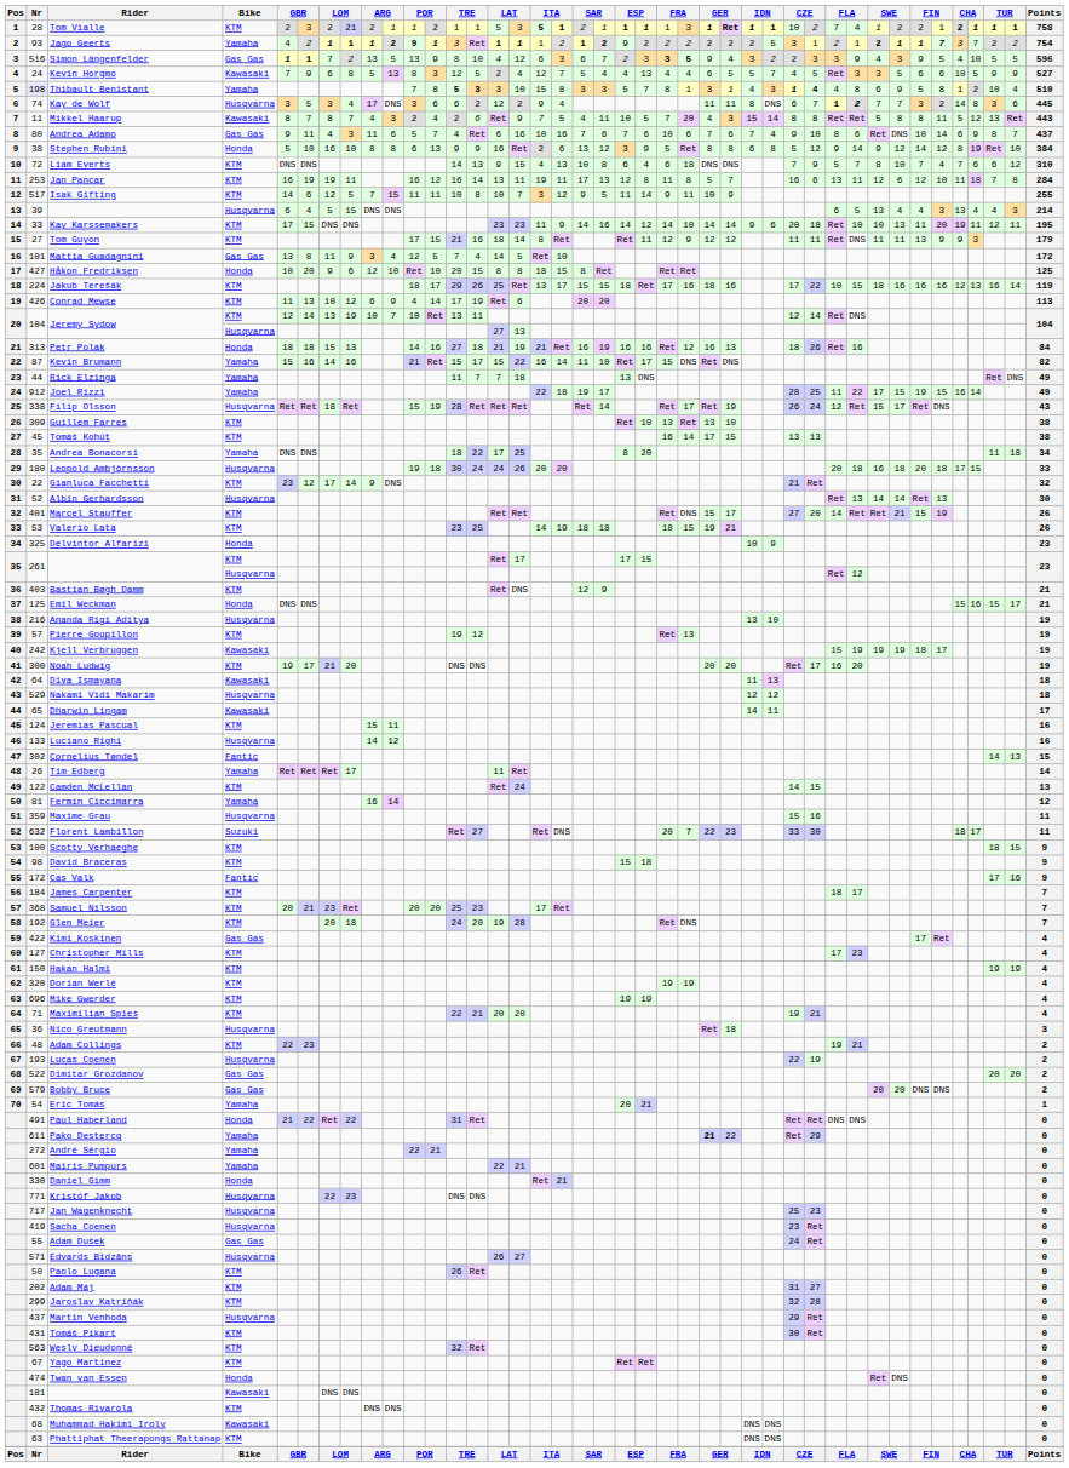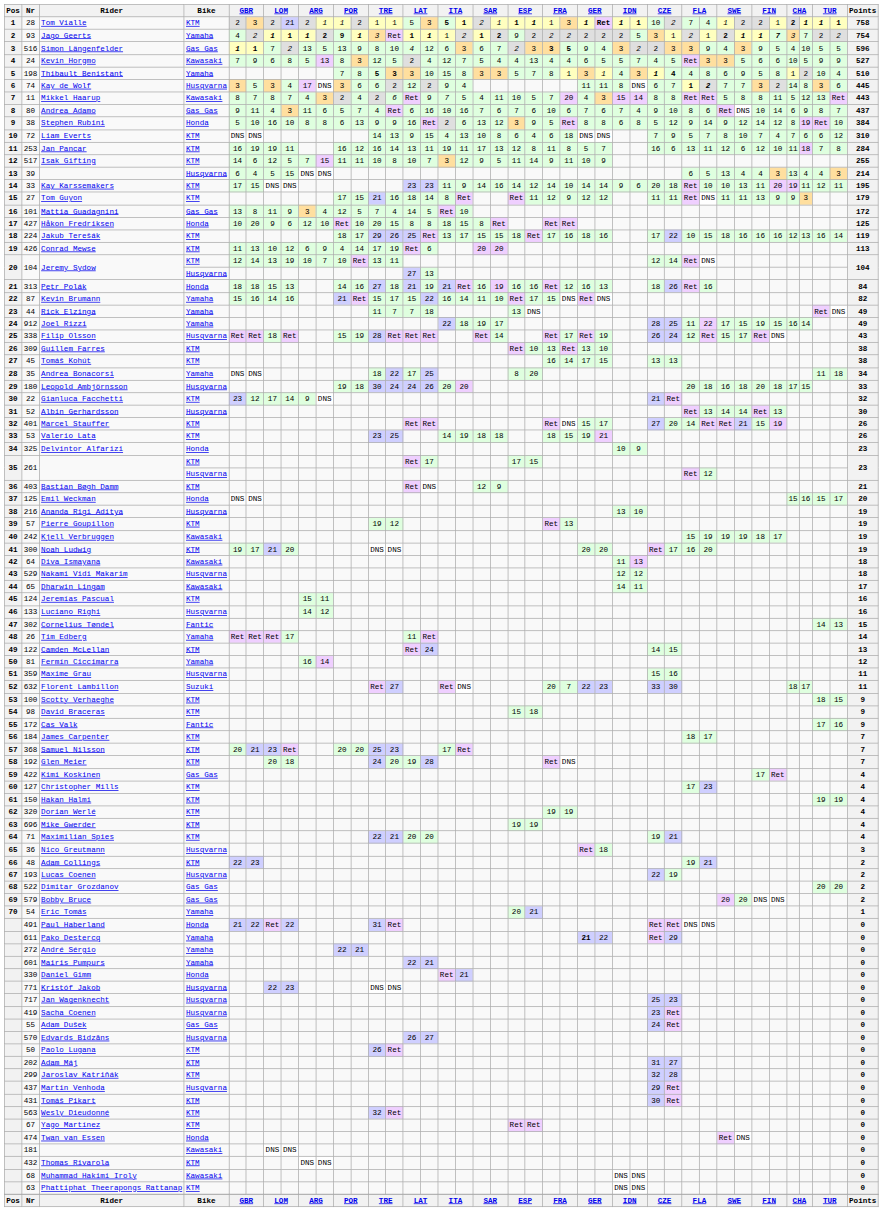Thibault Benistant | Nr: lavender background -> no background
Emil Weckman | Points: 21 -> 20
Edvards Bidzāns | Nr: 571 -> 570
